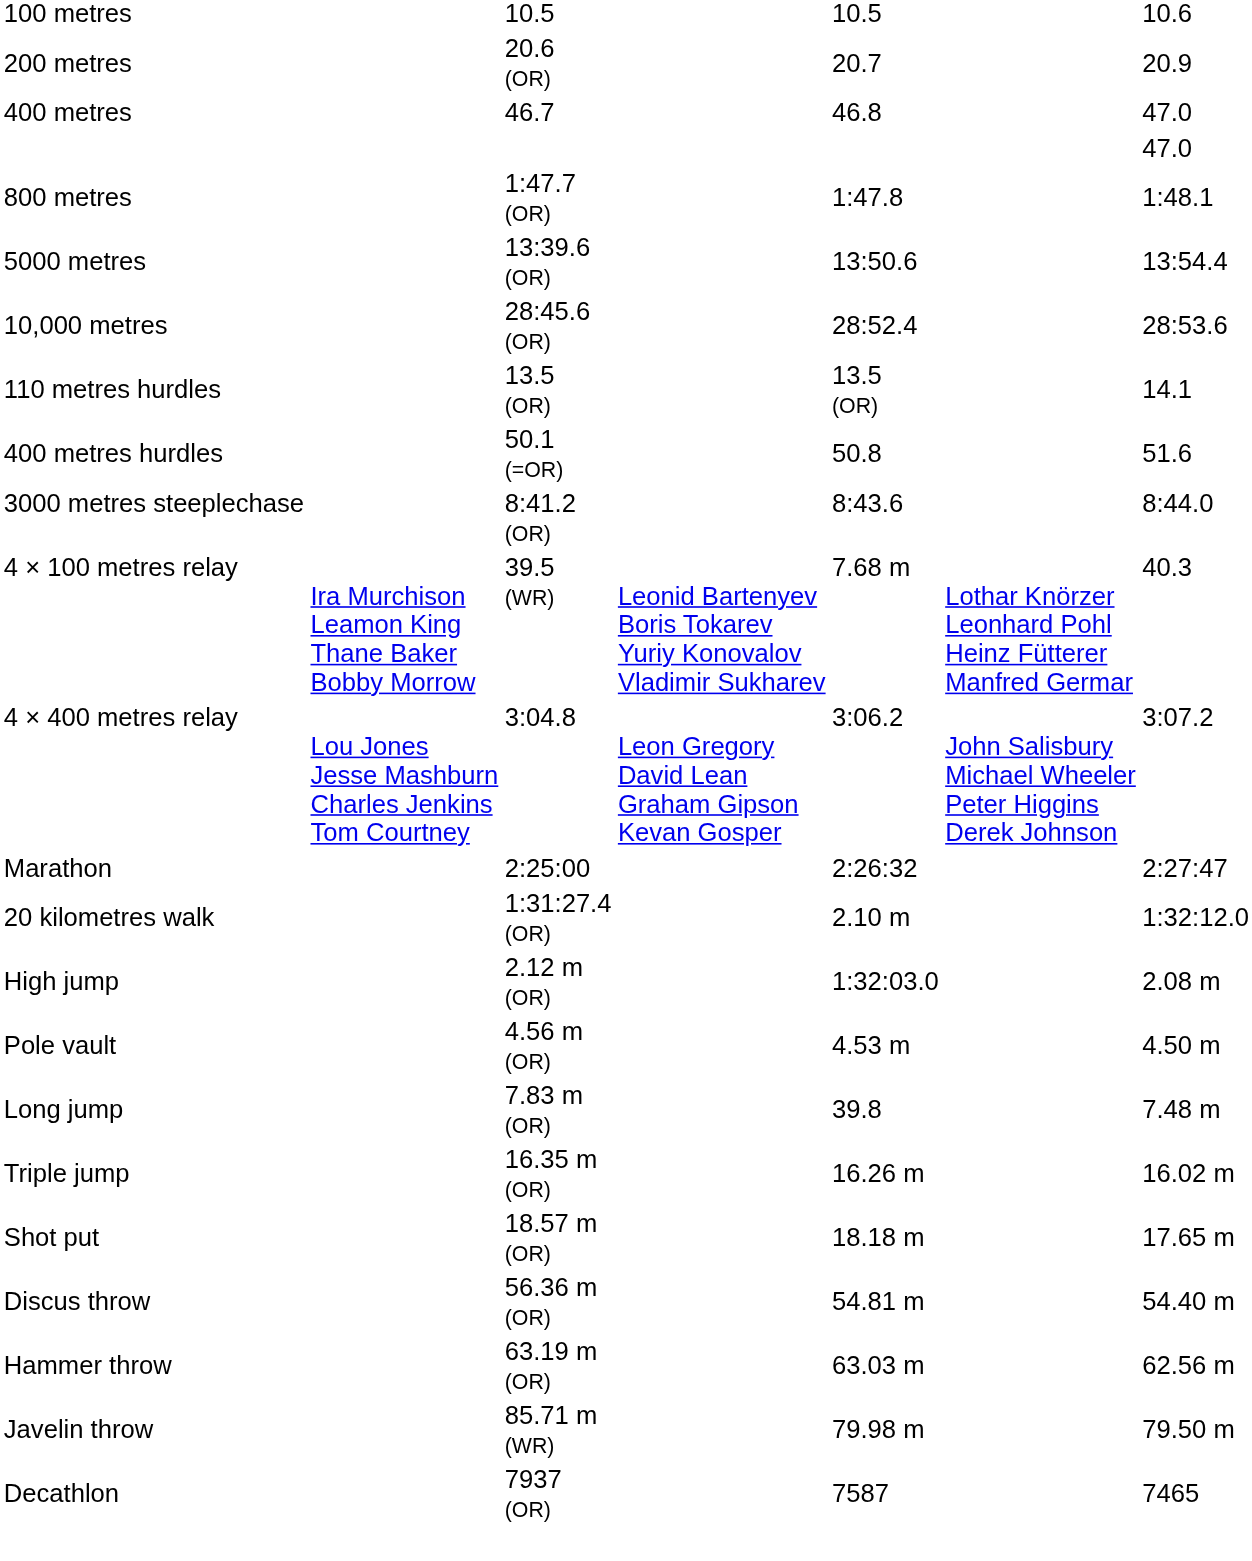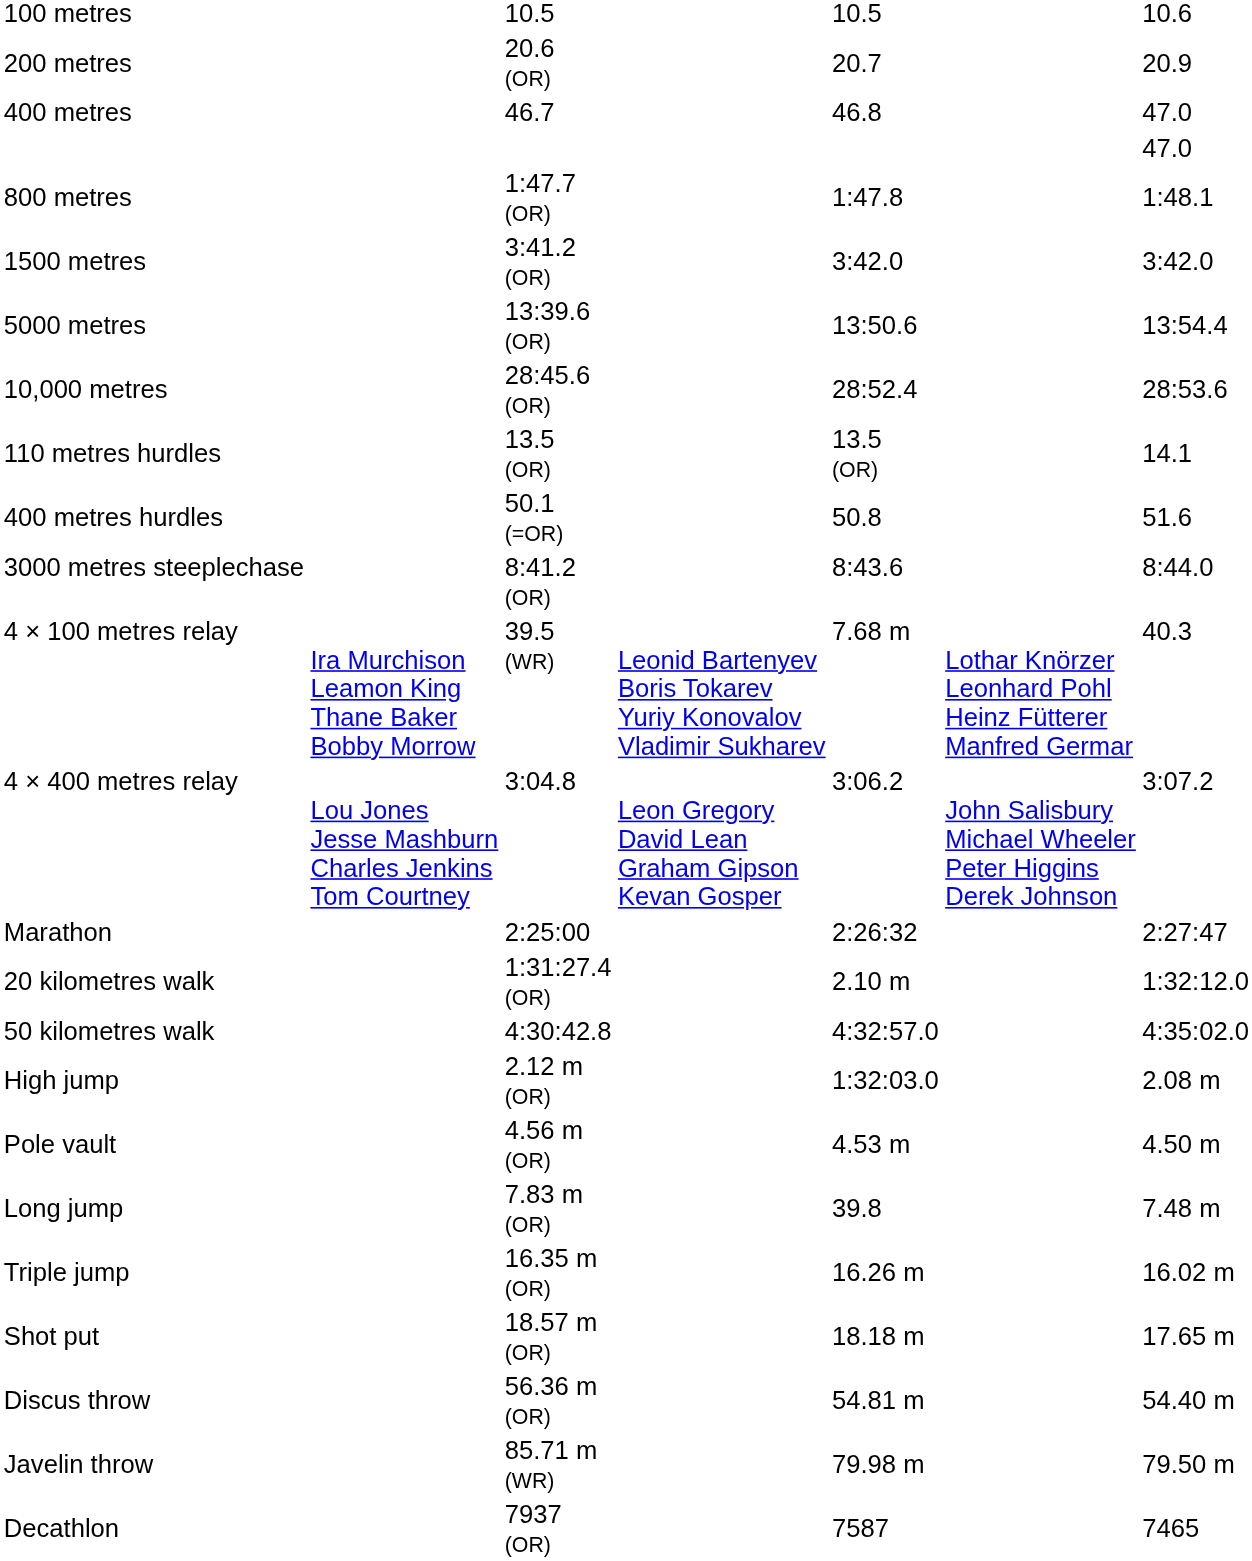+ row: 1500 metres | 3:41.2 (OR) | 3:42.0 | 3:42.0
+ row: 50 kilometres walk | 4:30:42.8 | 4:32:57.0 | 4:35:02.0
- row: Hammer throw | 63.19 m (OR) | 63.03 m | 62.56 m
